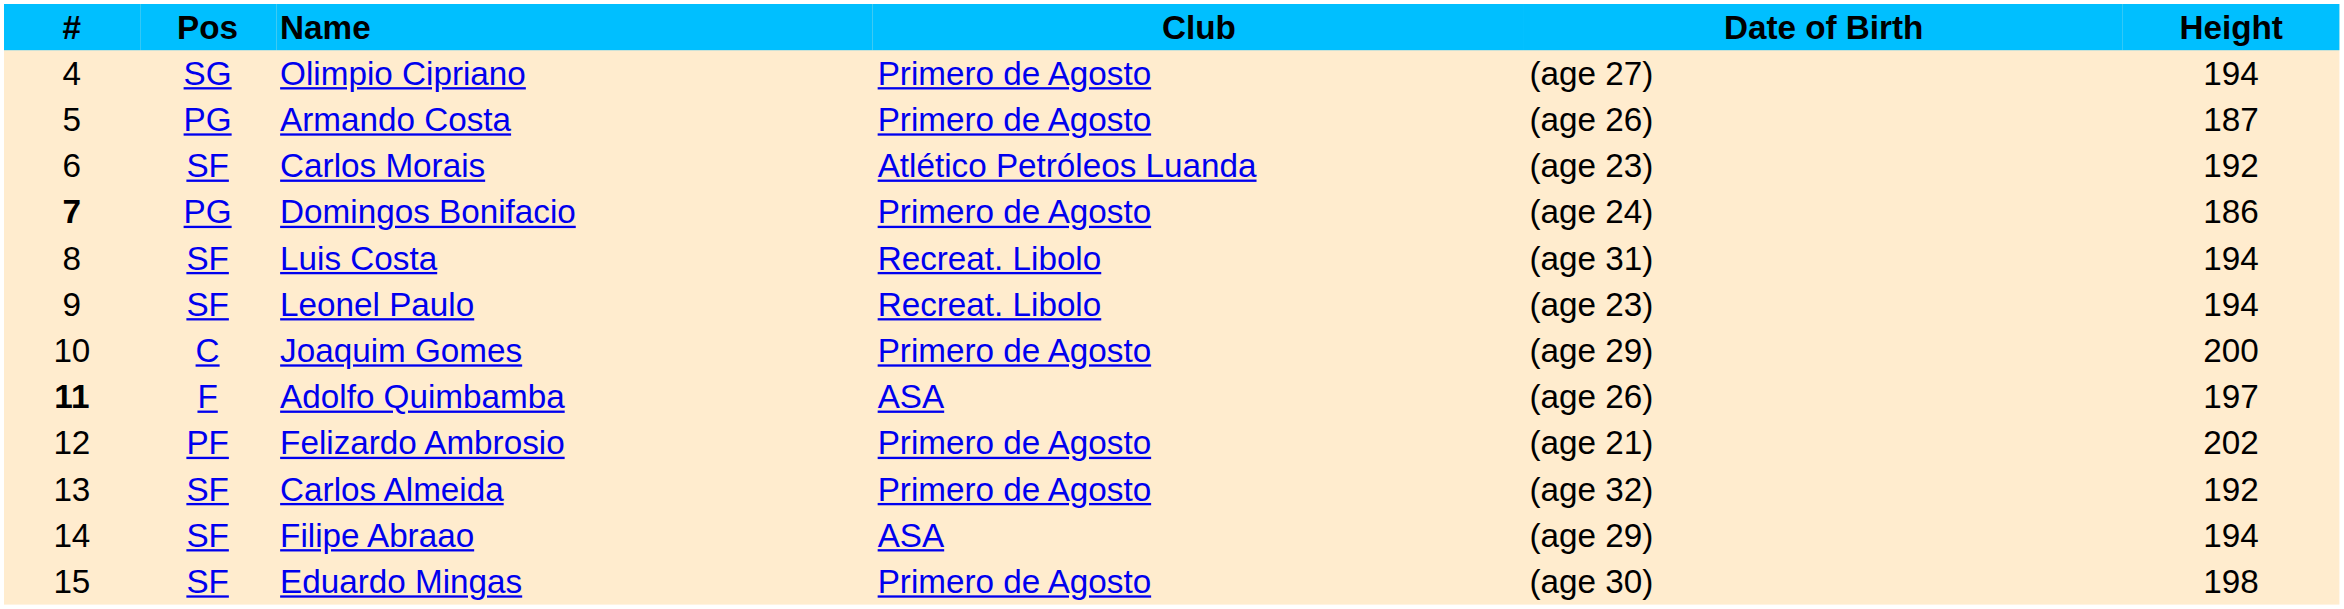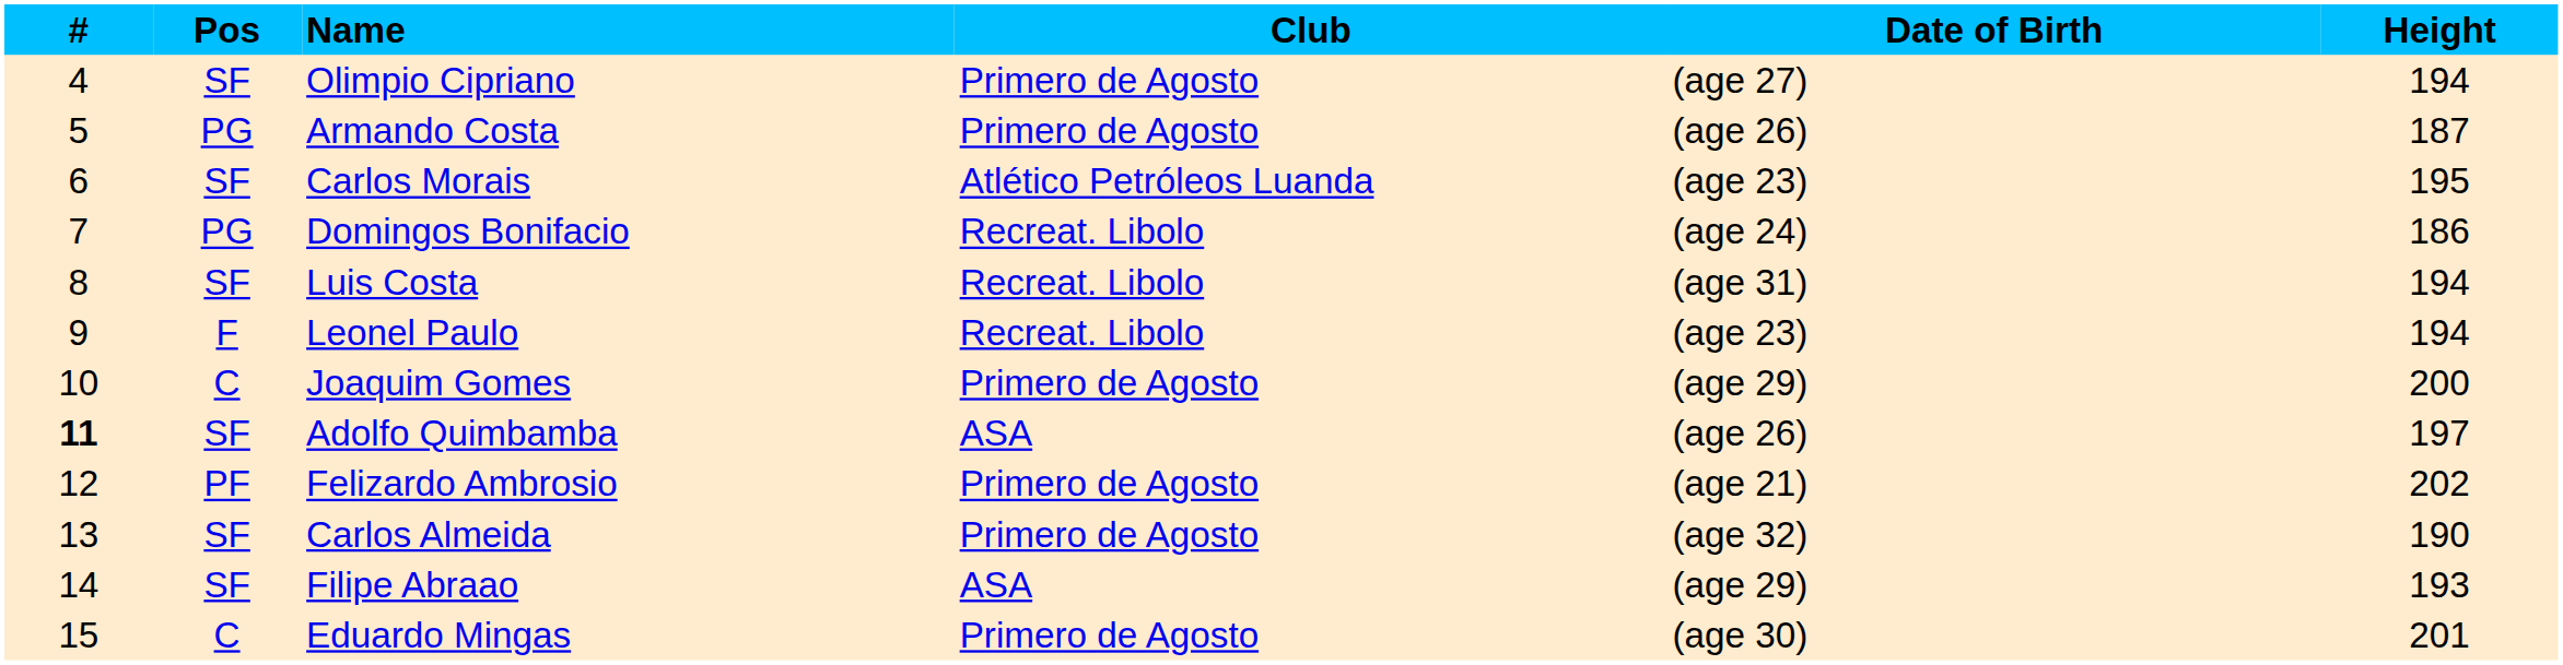Olimpio Cipriano | Pos: SG -> SF
Carlos Morais | Height: 192 -> 195
Domingos Bonifacio | #: bold -> normal
Domingos Bonifacio | Club: Primero de Agosto -> Recreat. Libolo
Leonel Paulo | Pos: SF -> F
Adolfo Quimbamba | Pos: F -> SF
Carlos Almeida | Height: 192 -> 190
Filipe Abraao | Height: 194 -> 193
Eduardo Mingas | Pos: SF -> C
Eduardo Mingas | Height: 198 -> 201
